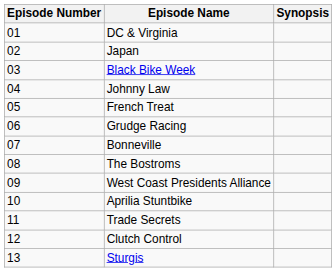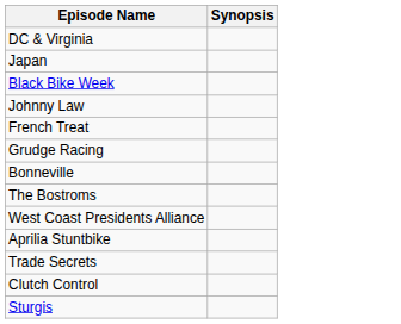- column: Episode Number | 01 | 02 | 03 | 04 | 05 | 06 | 07 | 08 | 09 | 10 | 11 | 12 | 13
